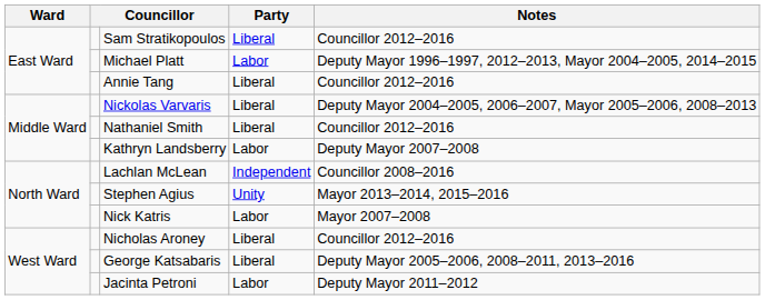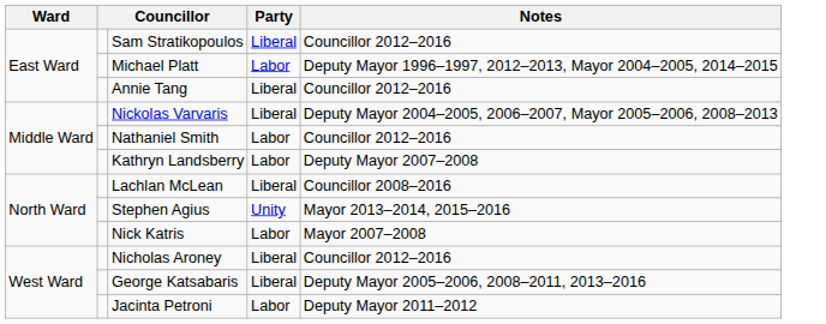Nathaniel Smith | Party: Liberal -> Labor
Lachlan McLean | Party: Independent -> Liberal
